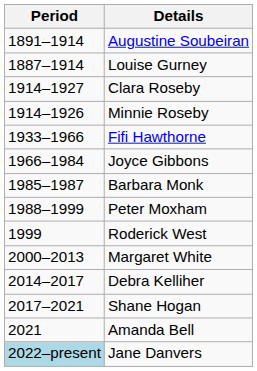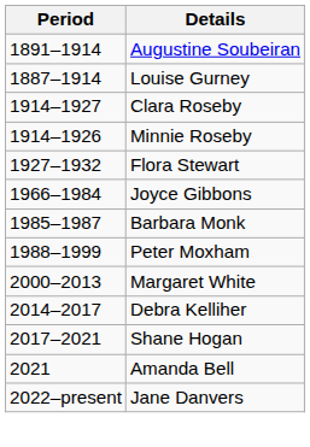+ row: 1927–1932 | Flora Stewart
- row: 1933–1966 | Fifi Hawthorne
- row: 1999 | Roderick West
Jane Danvers | Period: lightblue background -> no background
